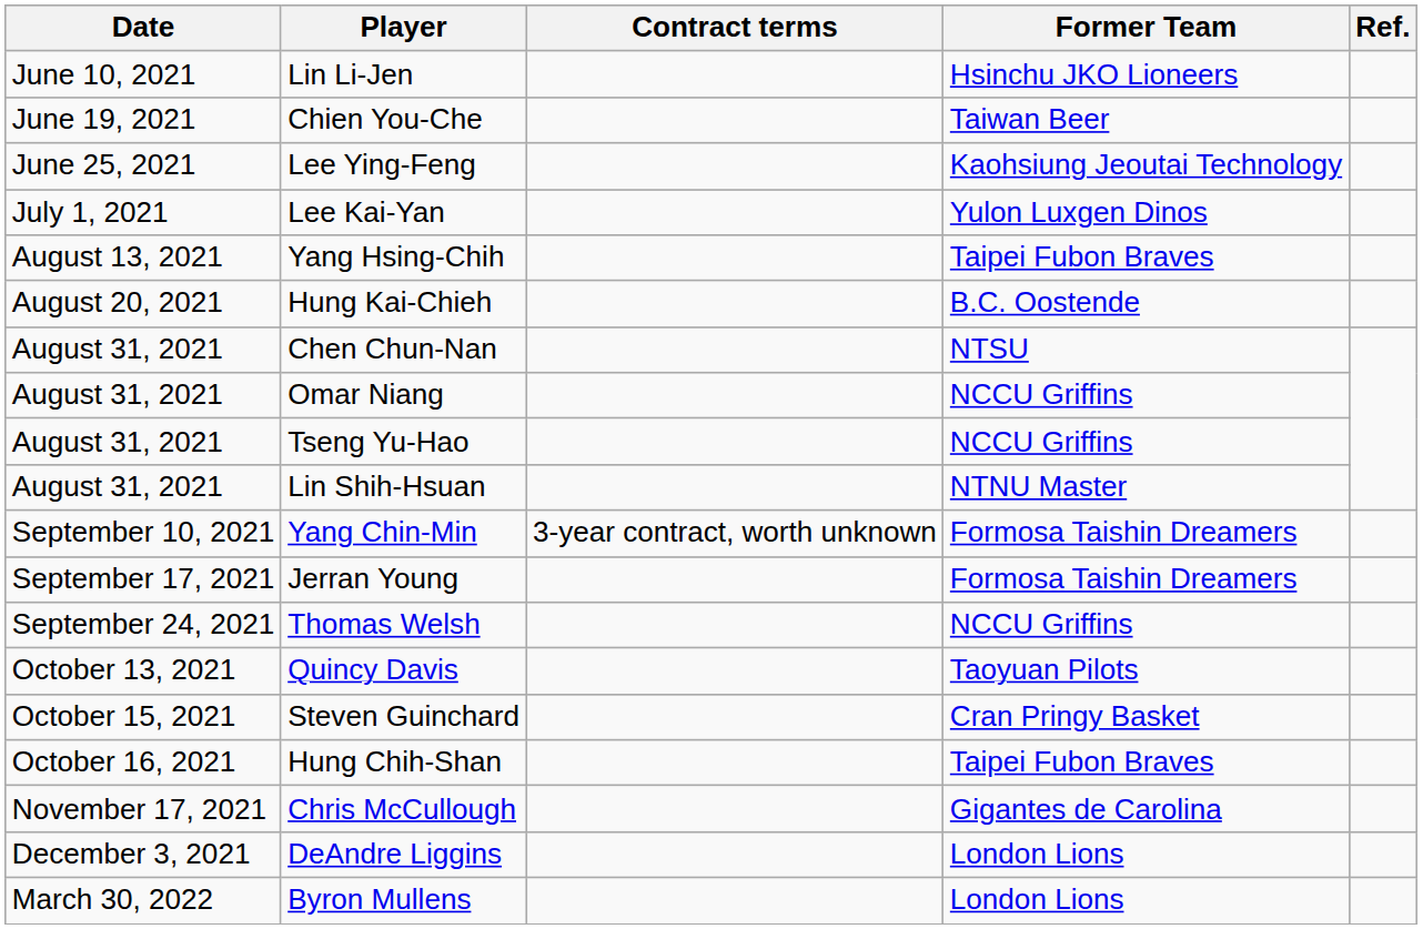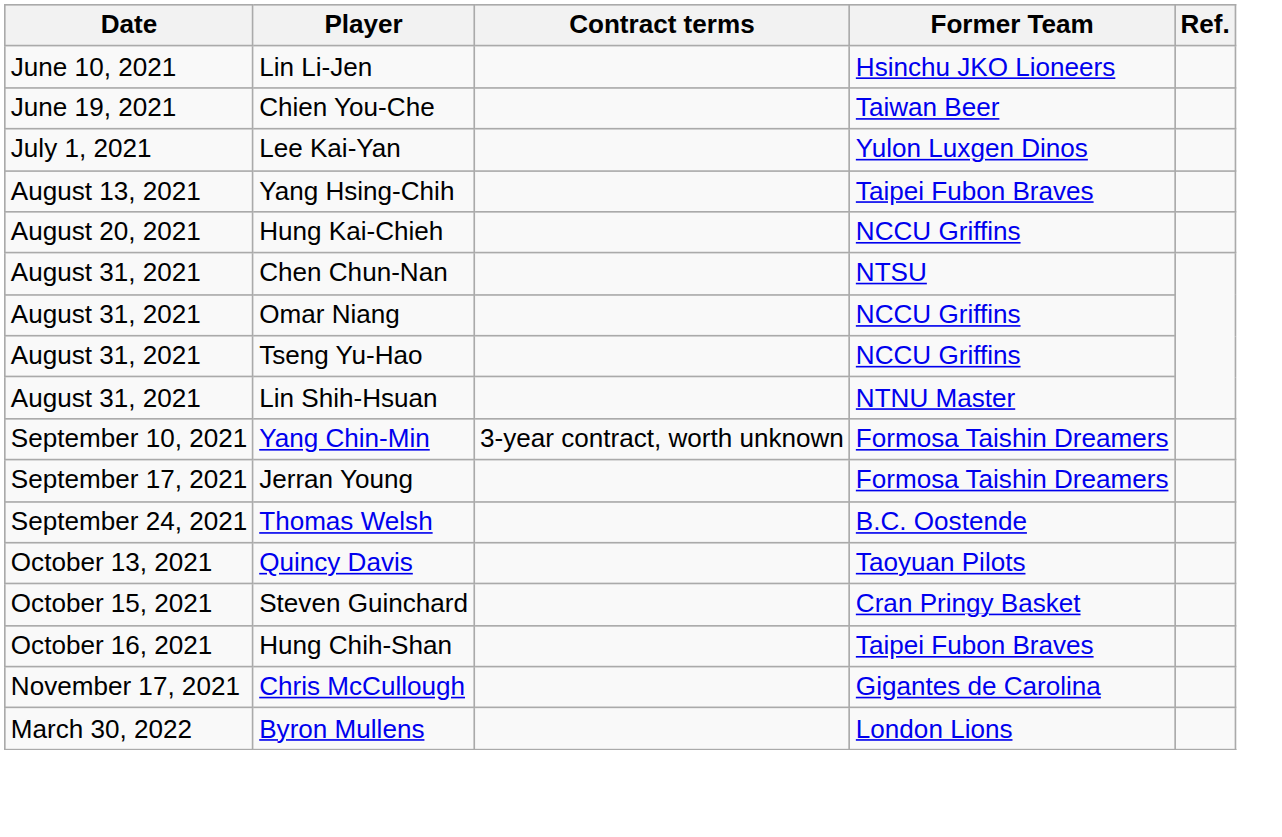- row: June 25, 2021 | Lee Ying-Feng | Kaohsiung Jeoutai Technology
Hung Kai-Chieh | Former Team: B.C. Oostende -> NCCU Griffins
Thomas Welsh | Former Team: NCCU Griffins -> B.C. Oostende
- row: December 3, 2021 | DeAndre Liggins | London Lions
